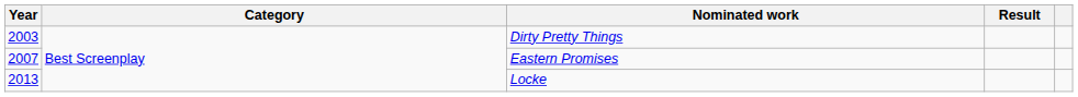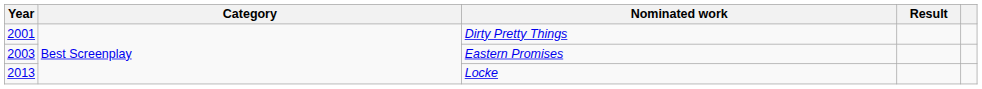Dirty Pretty Things | Year: 2003 -> 2001
Eastern Promises | Year: 2007 -> 2003
